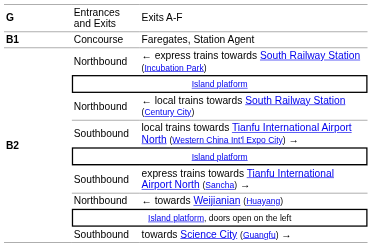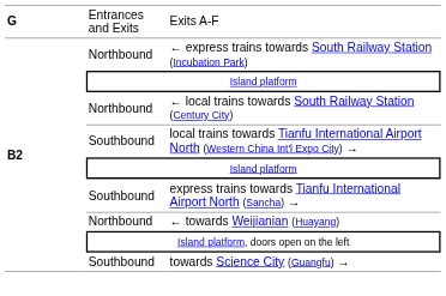- row: B1 | Concourse | Faregates, Station Agent
